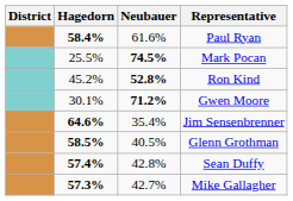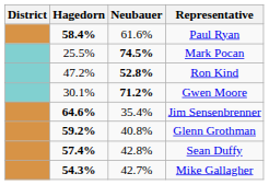Ron Kind | Hagedorn: 45.2% -> 47.2%
Glenn Grothman | Hagedorn: 58.5% -> 59.2%
Glenn Grothman | Neubauer: 40.5% -> 40.8%
Mike Gallagher | Hagedorn: 57.3% -> 54.3%
